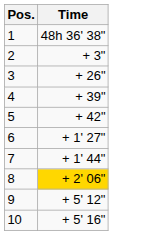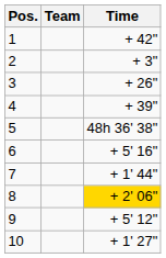+ column: Team
1 | Time: 48h 36' 38" -> + 42"
5 | Time: + 42" -> 48h 36' 38"
6 | Time: + 1' 27" -> + 5' 16"
10 | Time: + 5' 16" -> + 1' 27"
